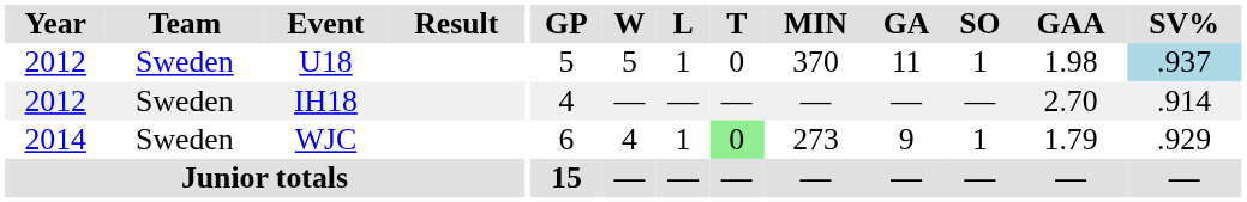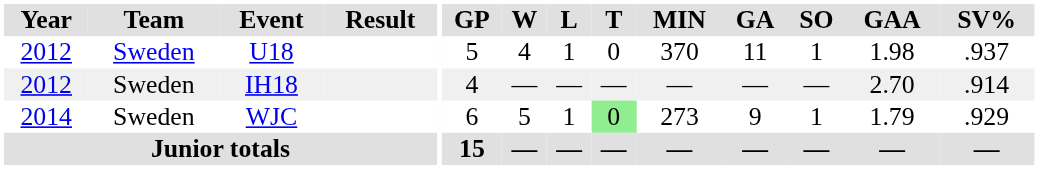U18 | W: 5 -> 4
U18 | SV%: lightblue background -> no background
WJC | W: 4 -> 5
